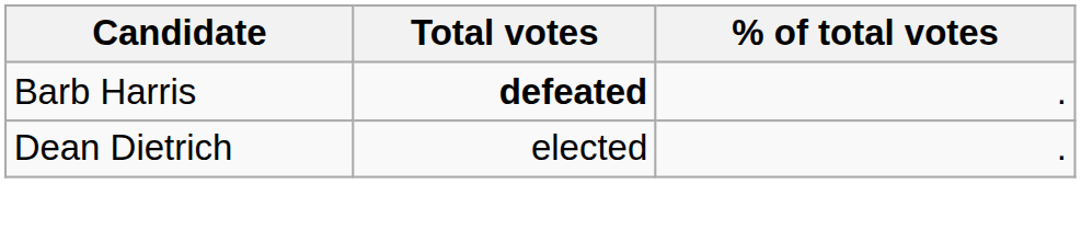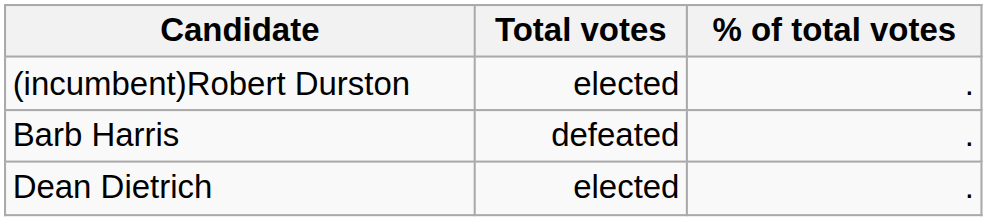+ row: (incumbent)Robert Durston | elected | .
Barb Harris | Total votes: bold -> normal
